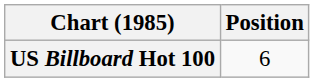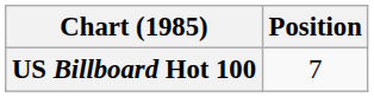US Billboard Hot 100 | Position: 6 -> 7
